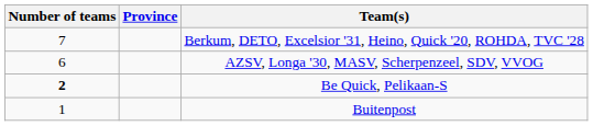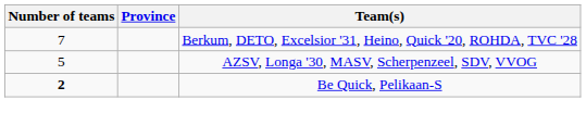AZSV, Longa '30, MASV, Scherpenzeel, SDV, VVOG | Number of teams: 6 -> 5
- row: 1 | Buitenpost
